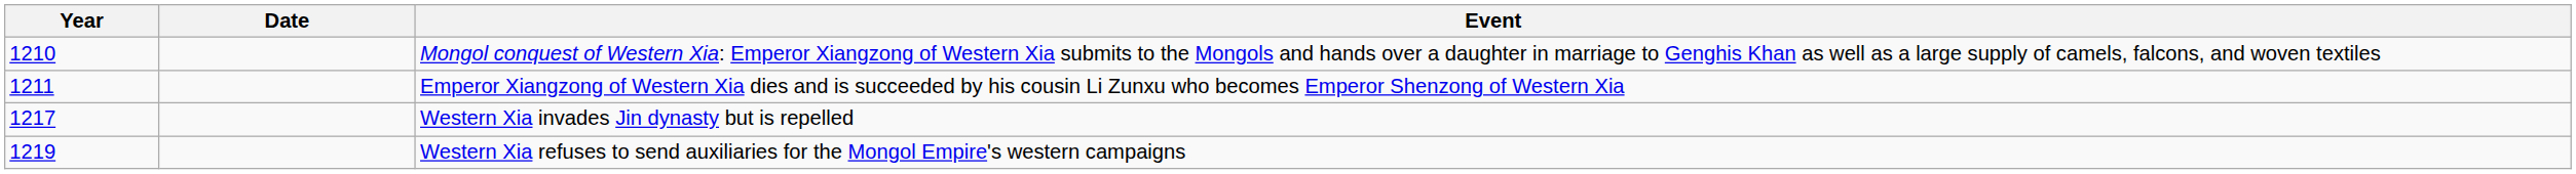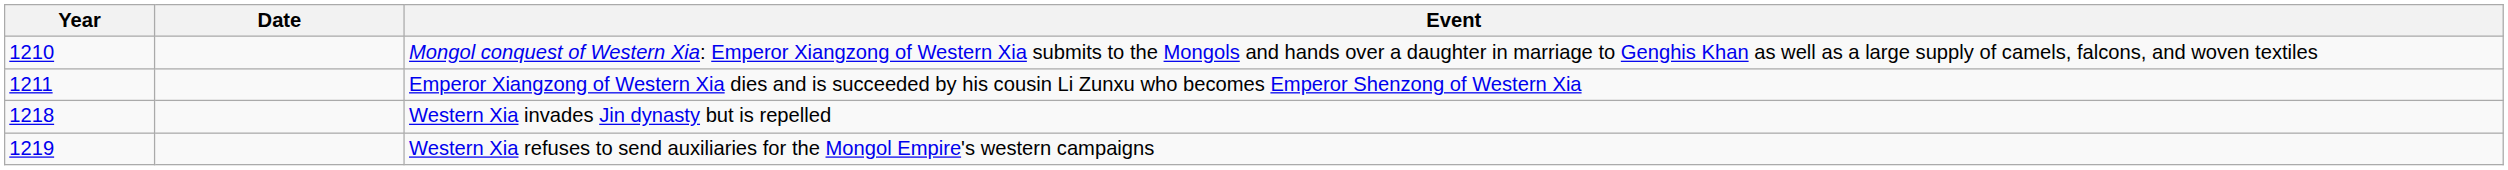Western Xia invades Jin dynasty but is repelled | Year: 1217 -> 1218
